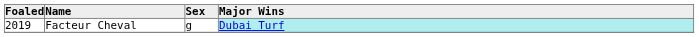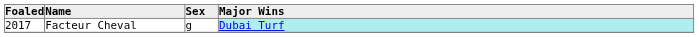Facteur Cheval | Foaled: 2019 -> 2017
